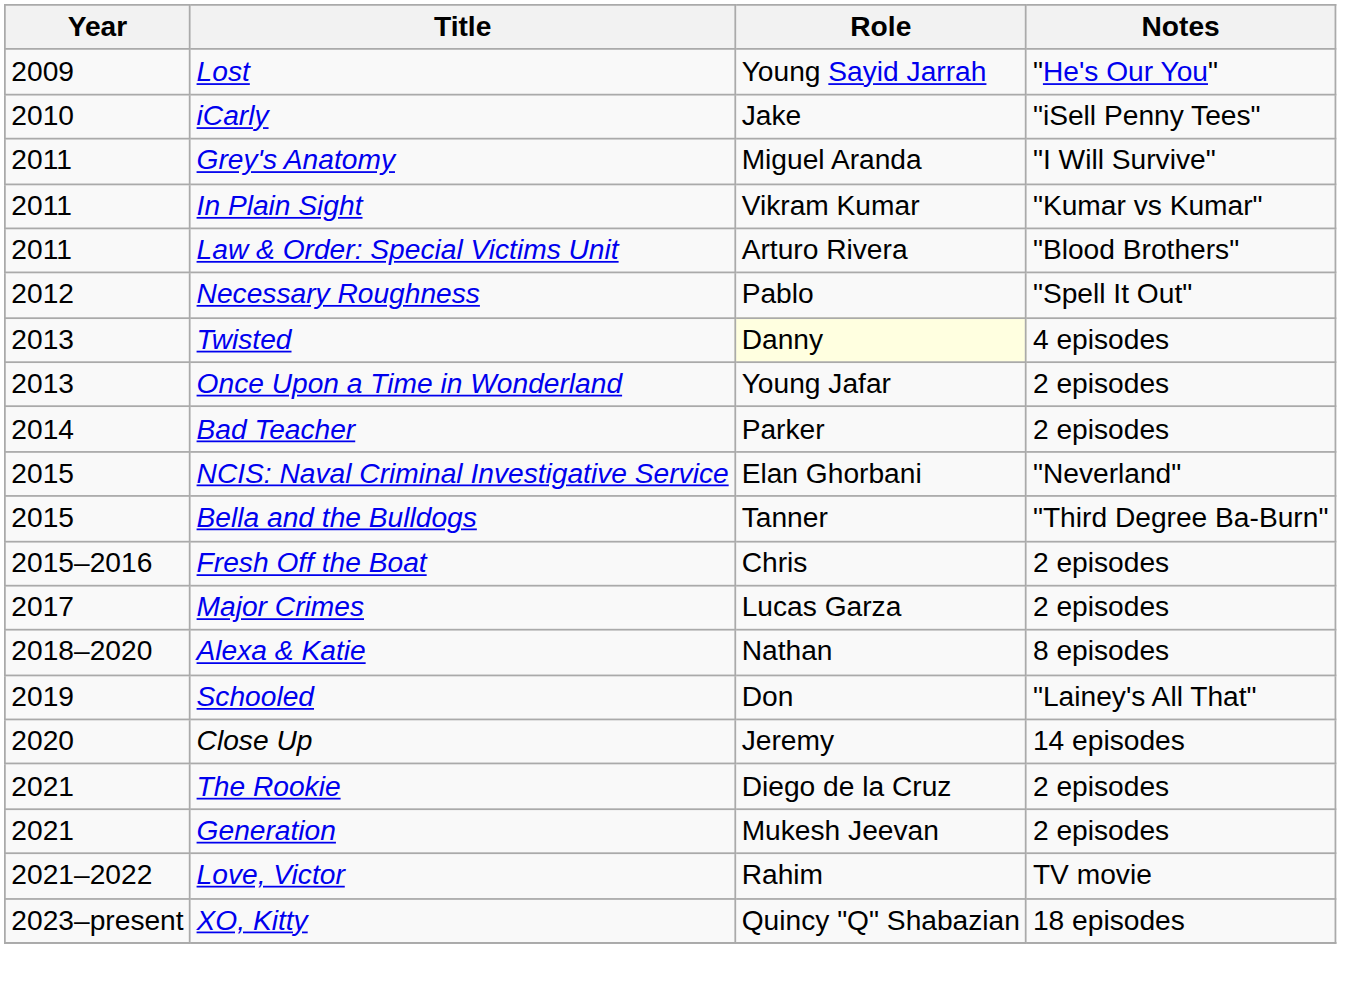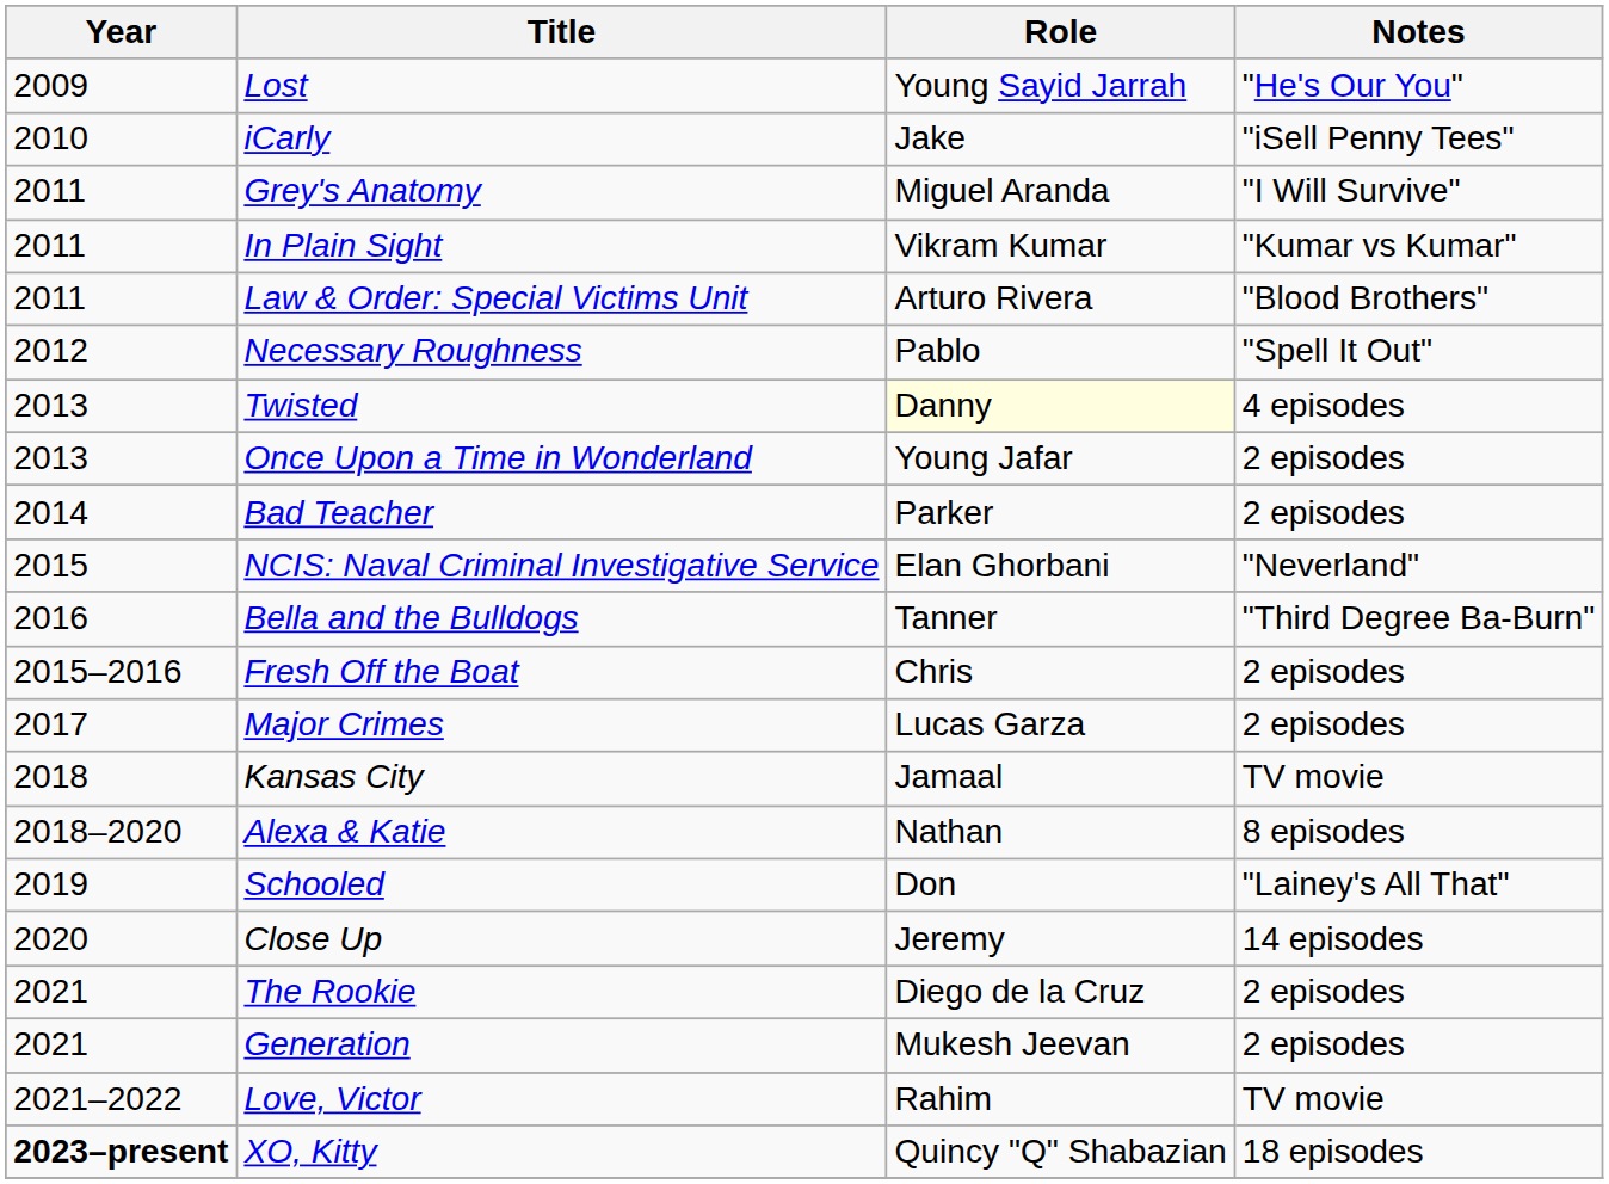Bella and the Bulldogs | Year: 2015 -> 2016
+ row: 2018 | Kansas City | Jamaal | TV movie
XO, Kitty | Year: normal -> bold
